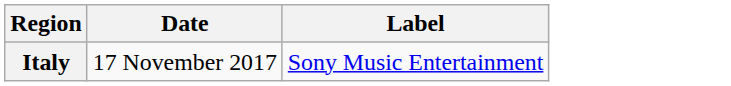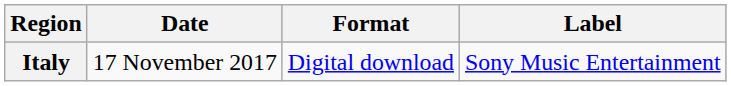+ column: Format | Digital download
